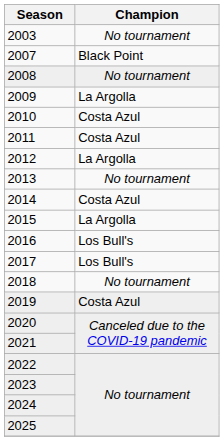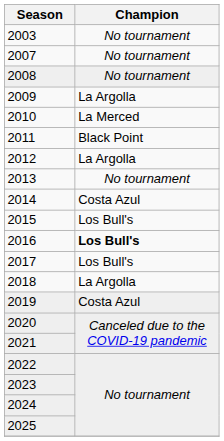2007 | Champion: Black Point -> No tournament
2010 | Champion: Costa Azul -> La Merced
2011 | Champion: Costa Azul -> Black Point
2015 | Champion: La Argolla -> Los Bull's
2016 | Champion: normal -> bold
2018 | Champion: No tournament -> La Argolla
